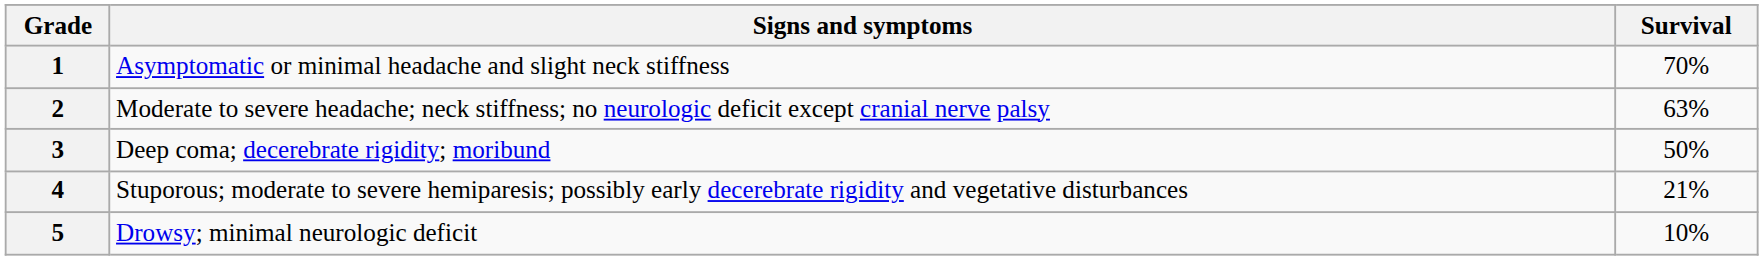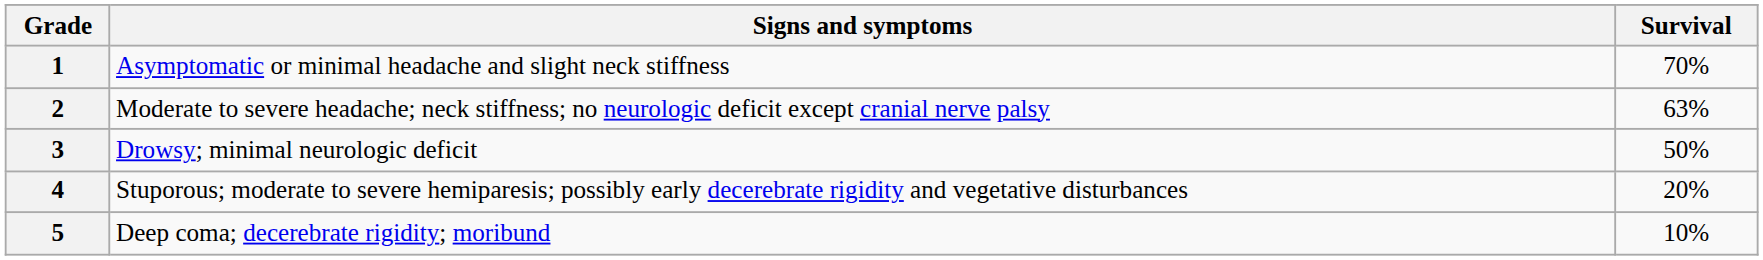3 | Signs and symptoms: Deep coma; decerebrate rigidity; moribund -> Drowsy; minimal neurologic deficit
4 | Survival: 21% -> 20%
5 | Signs and symptoms: Drowsy; minimal neurologic deficit -> Deep coma; decerebrate rigidity; moribund
